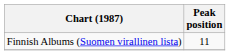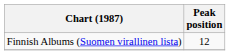Finnish Albums (Suomen virallinen lista) | Peak position: 11 -> 12
